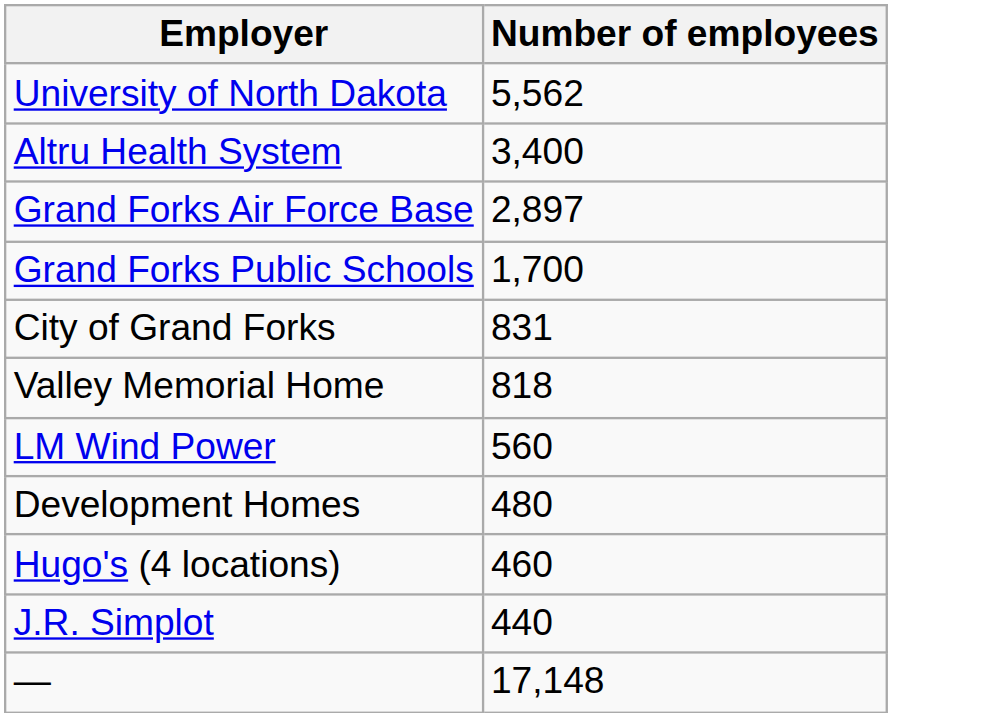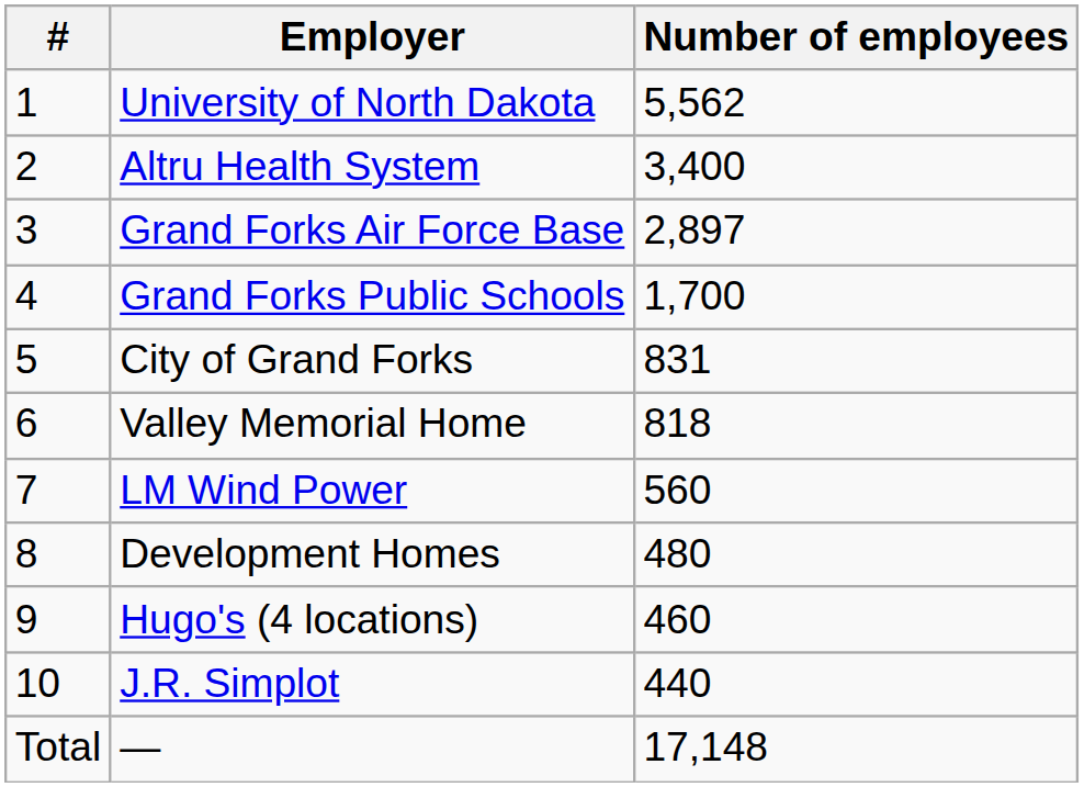+ column: # | 1 | 2 | 3 | 4 | 5 | 6 | 7 | 8 | 9 | 10 | Total
